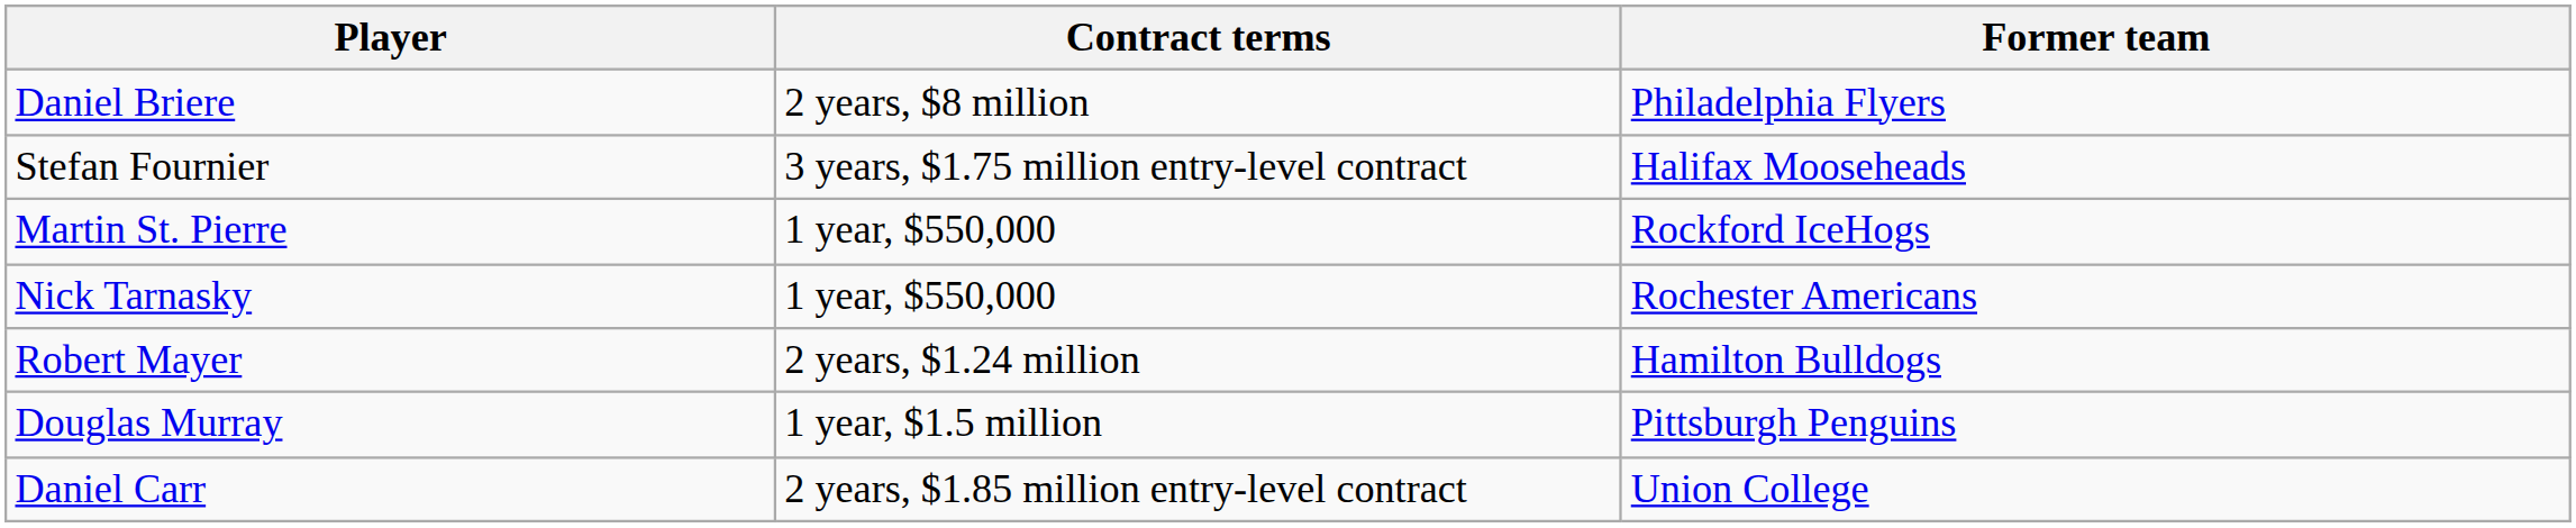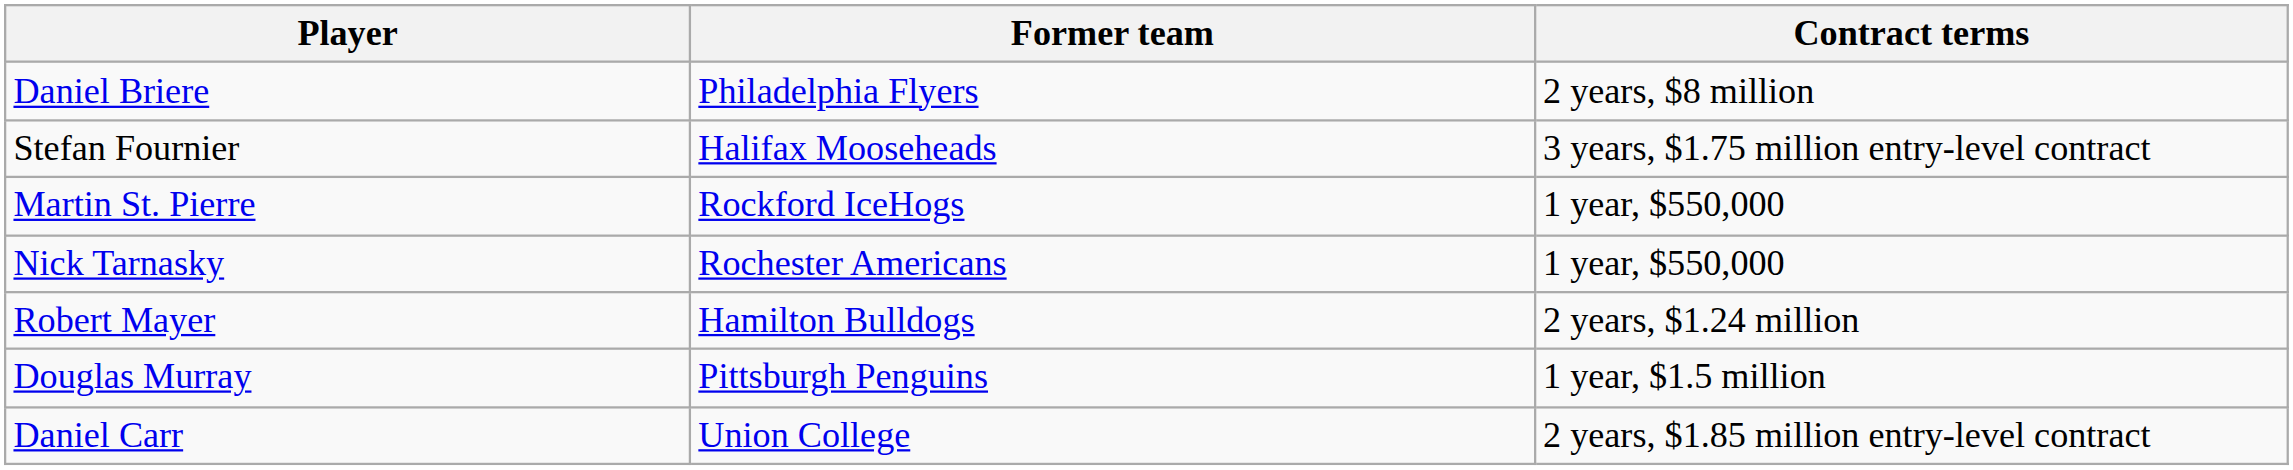columns swapped: Former team <-> Contract terms
